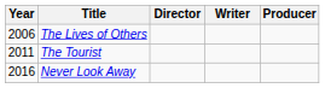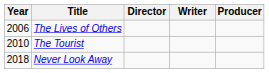The Tourist | Year: 2011 -> 2010
Never Look Away | Year: 2016 -> 2018
